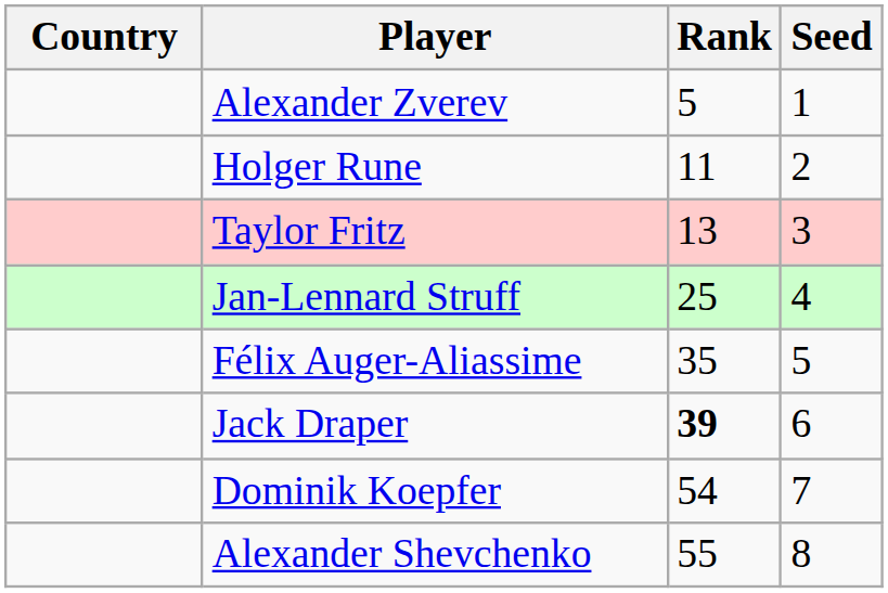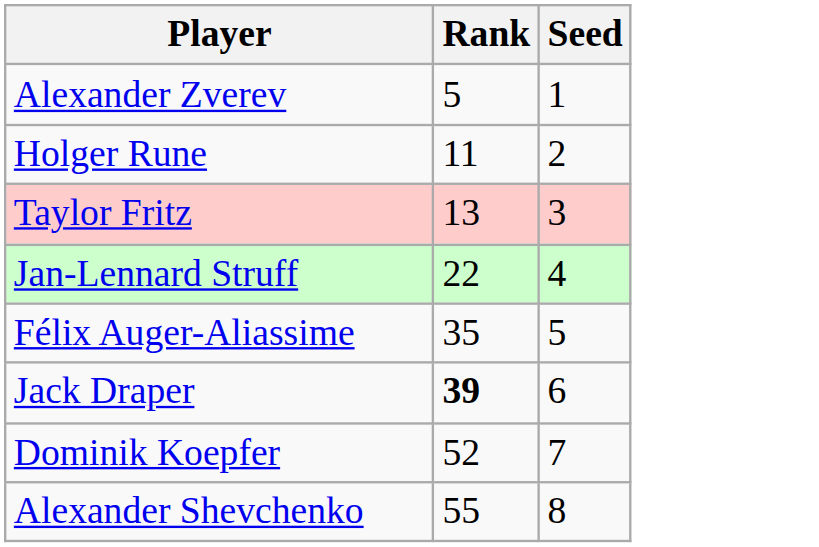- column: Country
Jan-Lennard Struff | Rank: 25 -> 22
Dominik Koepfer | Rank: 54 -> 52
